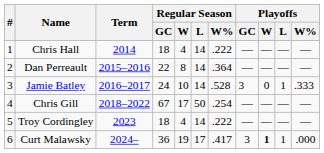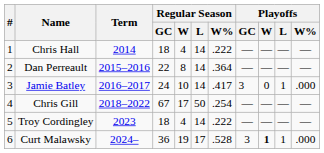Jamie Batley | Regular Season / W%: .528 -> .417
Jamie Batley | Playoffs / W%: .333 -> .000
Curt Malawsky | Regular Season / W%: .417 -> .528
